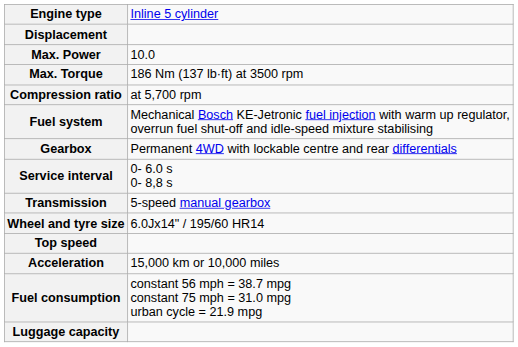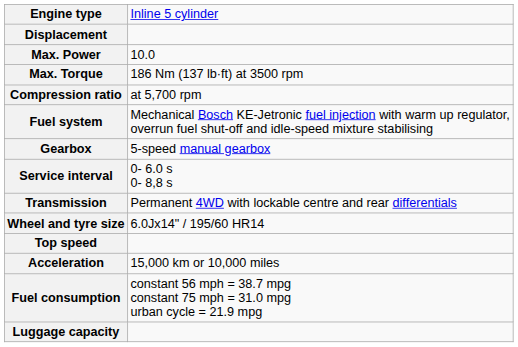Gearbox | column 2: Permanent 4WD with lockable centre and rear differentials -> 5-speed manual gearbox
Transmission | column 2: 5-speed manual gearbox -> Permanent 4WD with lockable centre and rear differentials
